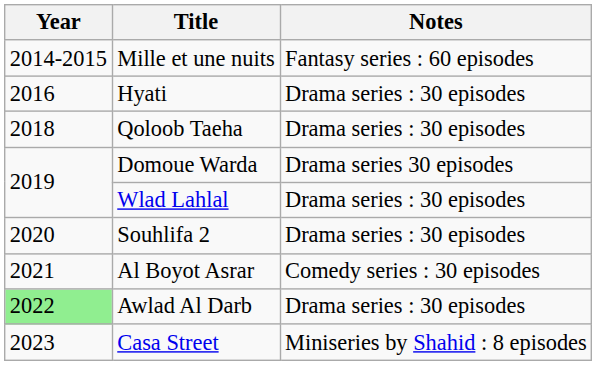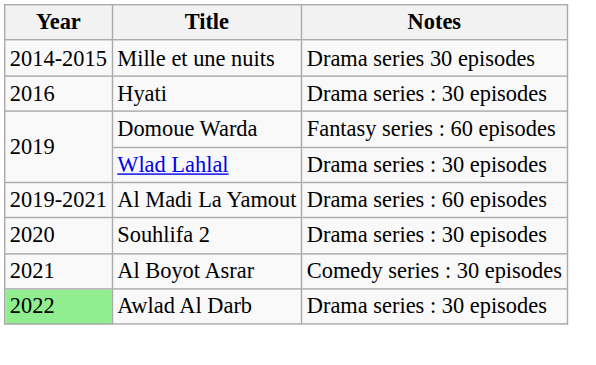Mille et une nuits | Notes: Fantasy series : 60 episodes -> Drama series 30 episodes
- row: 2018 | Qoloob Taeha | Drama series : 30 episodes
Domoue Warda | Notes: Drama series 30 episodes -> Fantasy series : 60 episodes
+ row: 2019-2021 | Al Madi La Yamout | Drama series : 60 episodes
- row: 2023 | Casa Street | Miniseries by Shahid : 8 episodes
